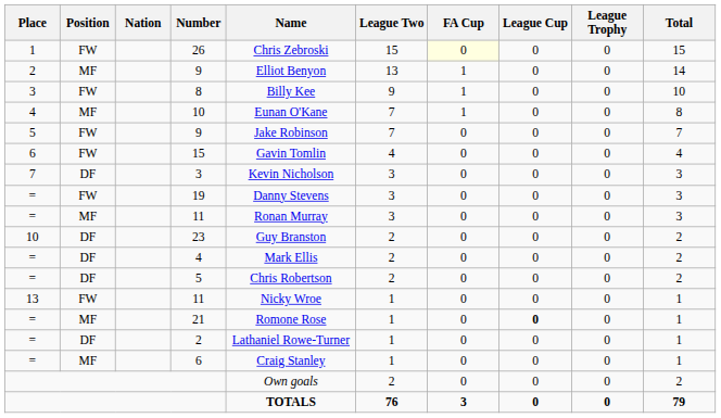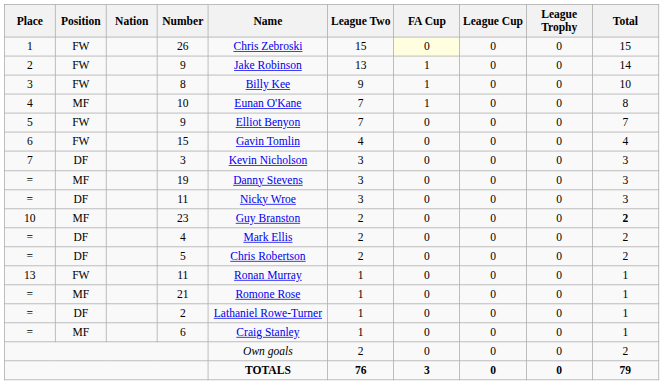2 / 9 | Position: MF -> FW
2 / 9 | Name: Elliot Benyon -> Jake Robinson
5 / 9 | Name: Jake Robinson -> Elliot Benyon
19 | Position: FW -> MF
= / 11 | Position: MF -> DF
= / 11 | Name: Ronan Murray -> Nicky Wroe
23 | Position: DF -> MF
23 | Total: normal -> bold
13 / 11 | Name: Nicky Wroe -> Ronan Murray
21 | League Cup: bold -> normal
